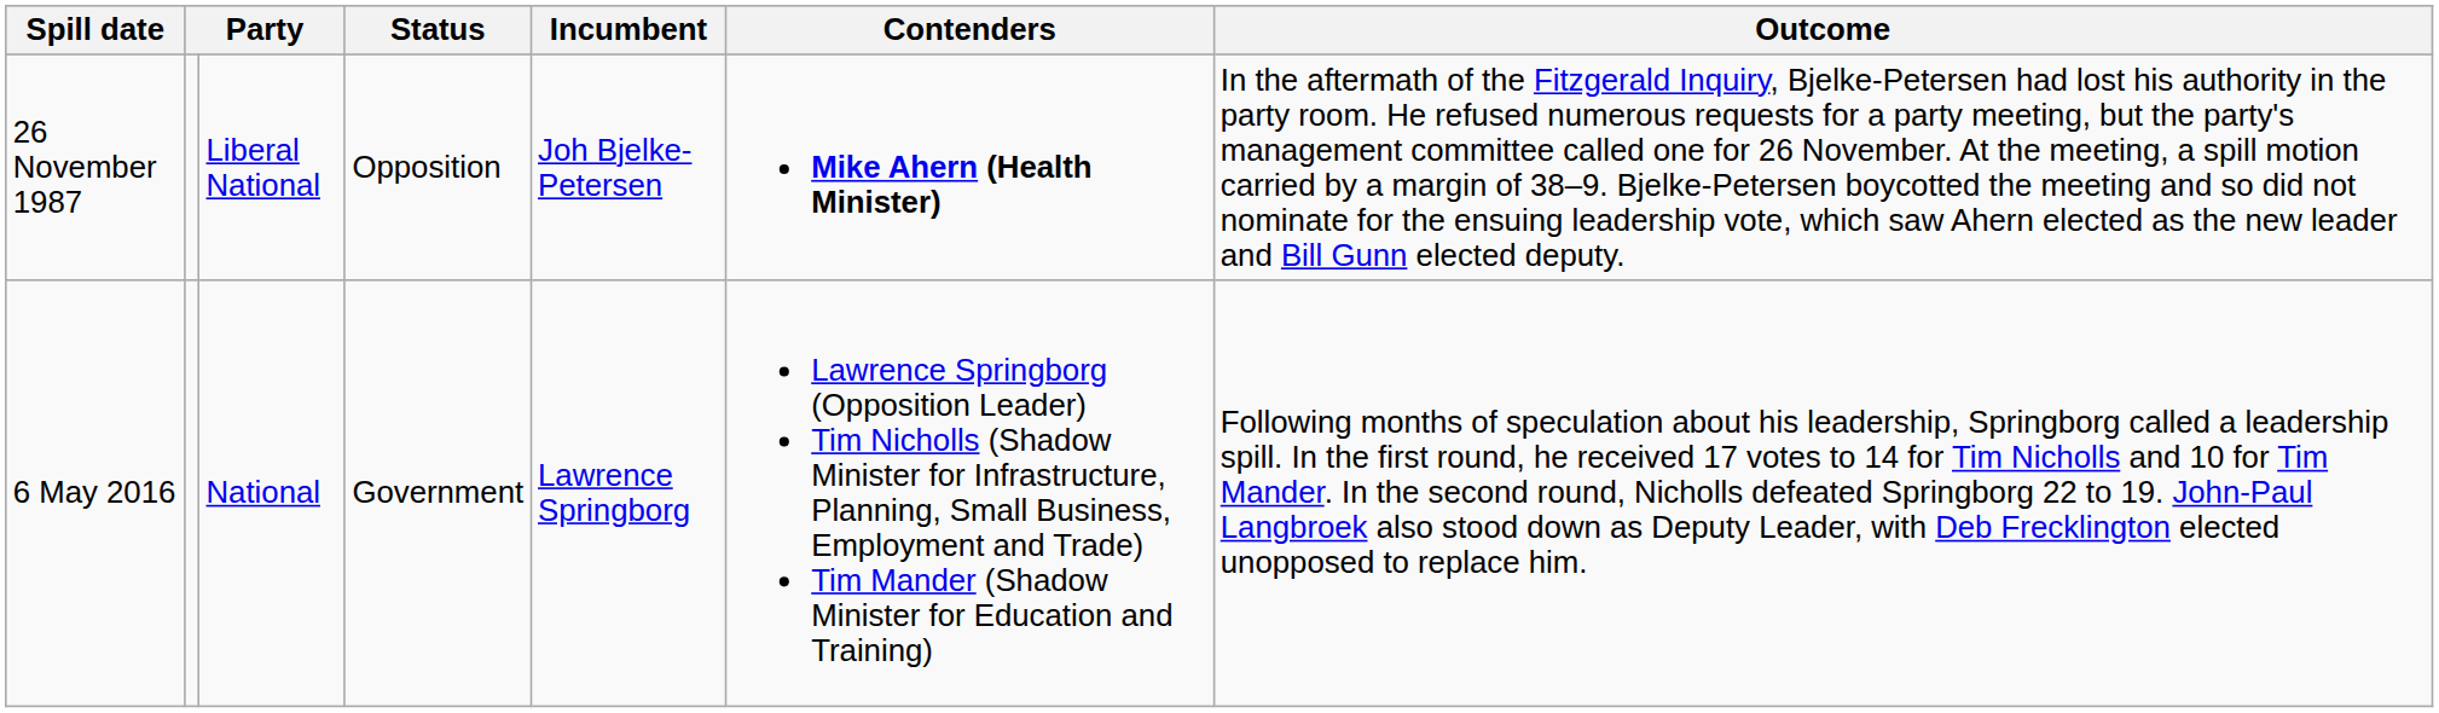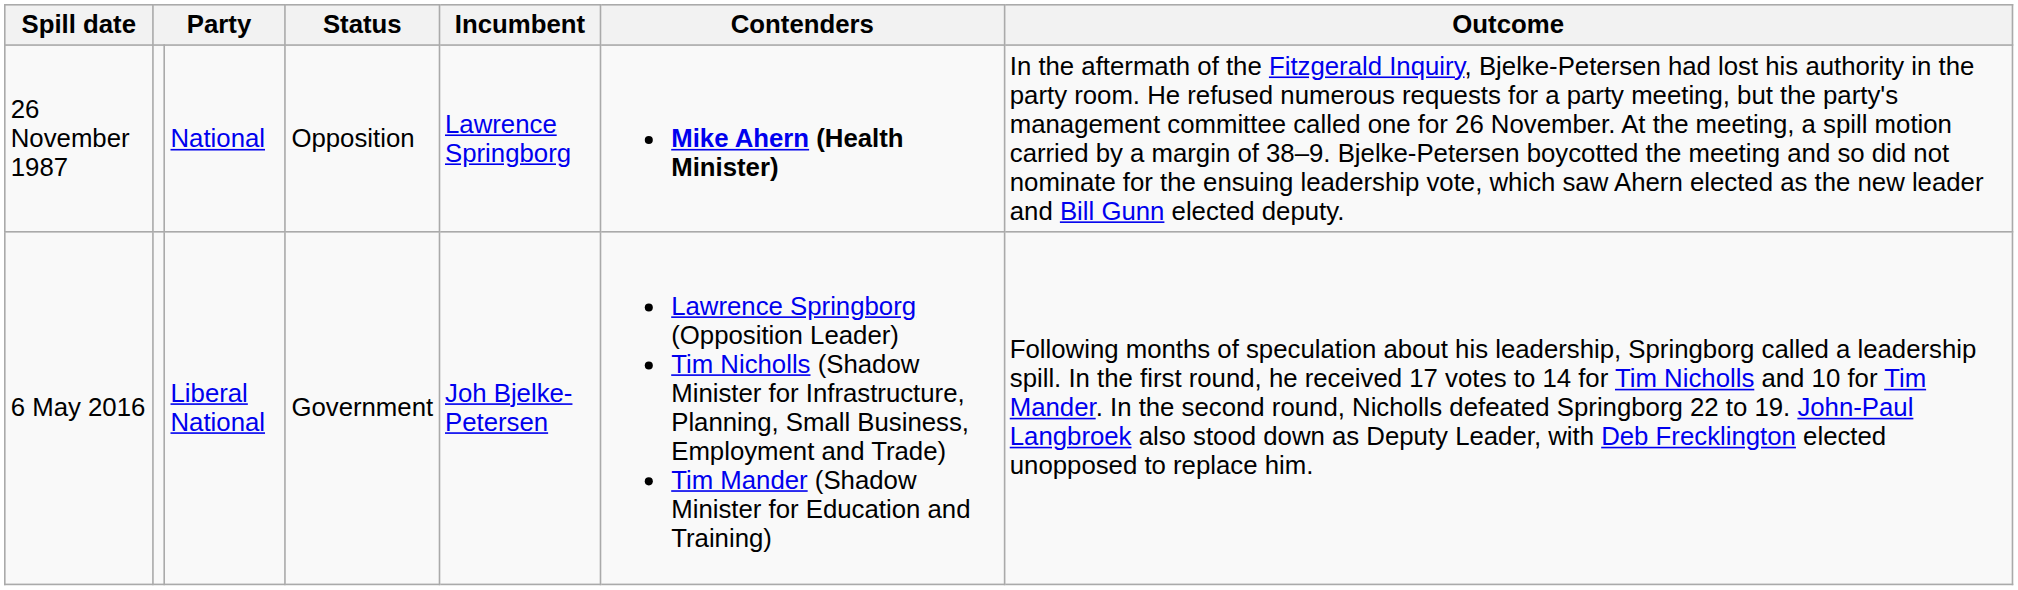26 November 1987 | column 3: Liberal National -> National
26 November 1987 | Incumbent: Joh Bjelke-Petersen -> Lawrence Springborg
6 May 2016 | column 3: National -> Liberal National
6 May 2016 | Incumbent: Lawrence Springborg -> Joh Bjelke-Petersen
